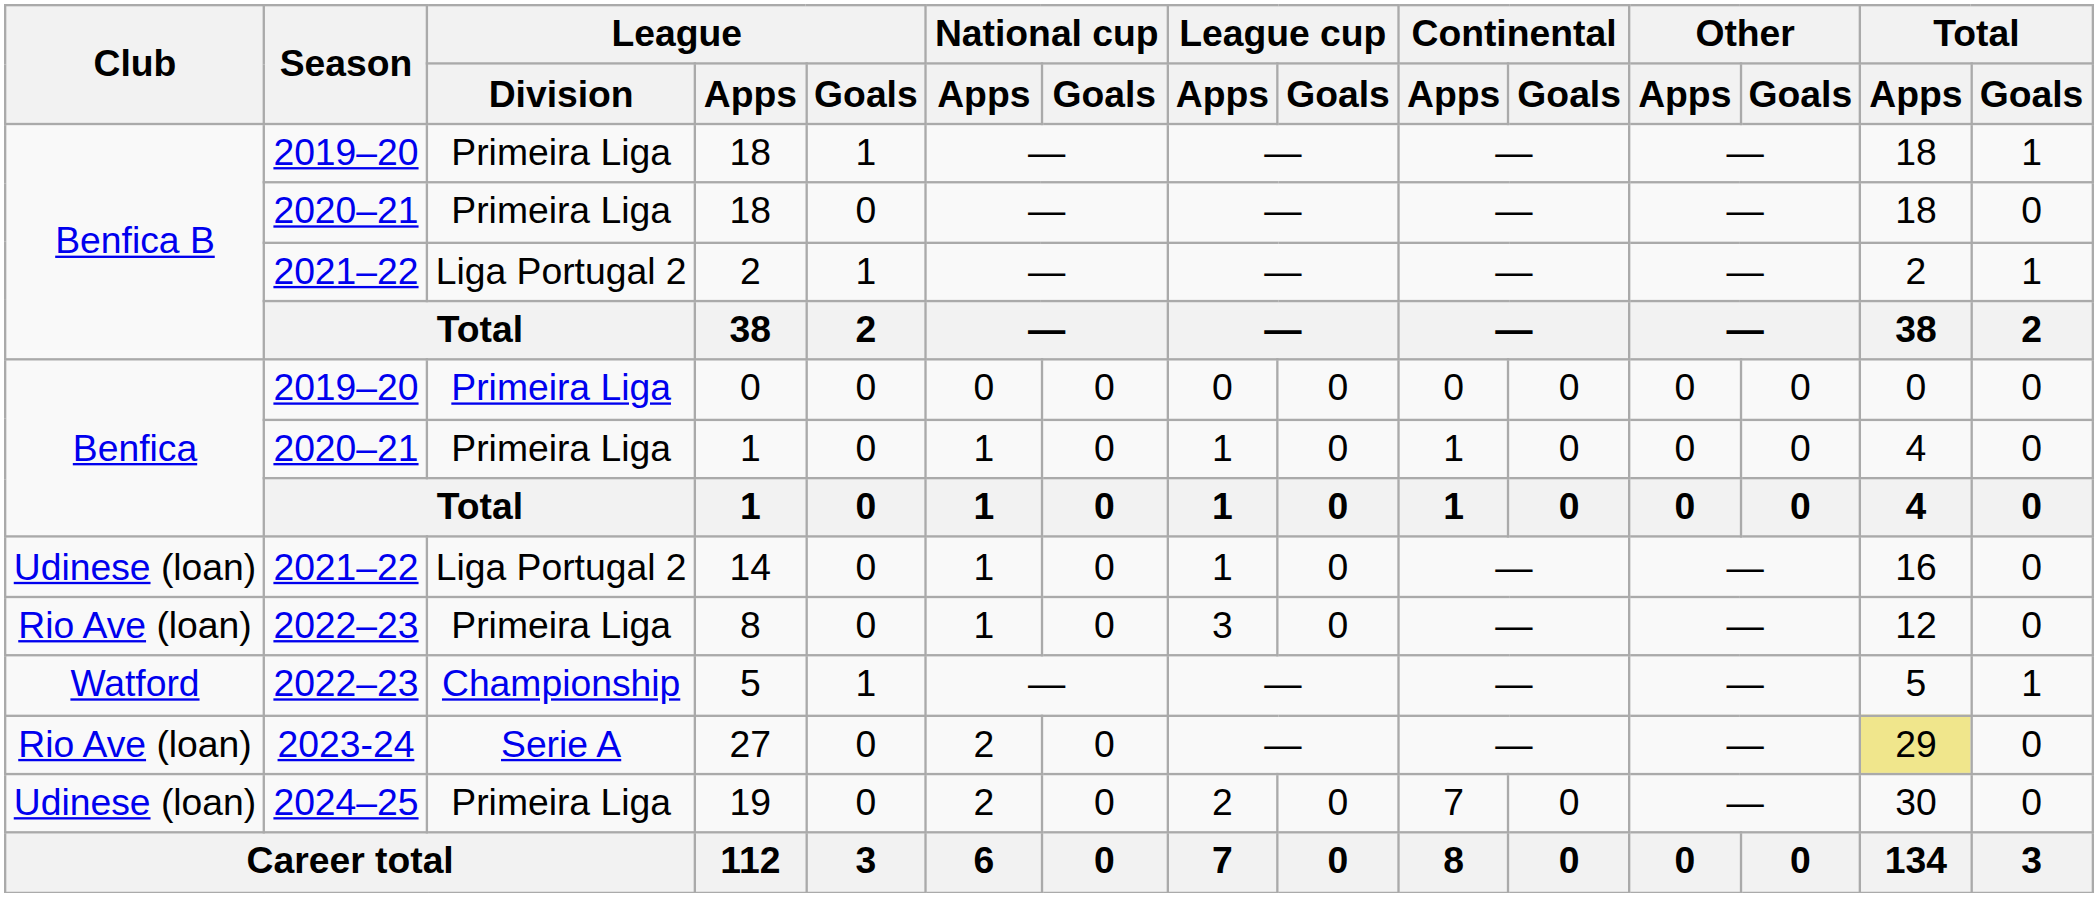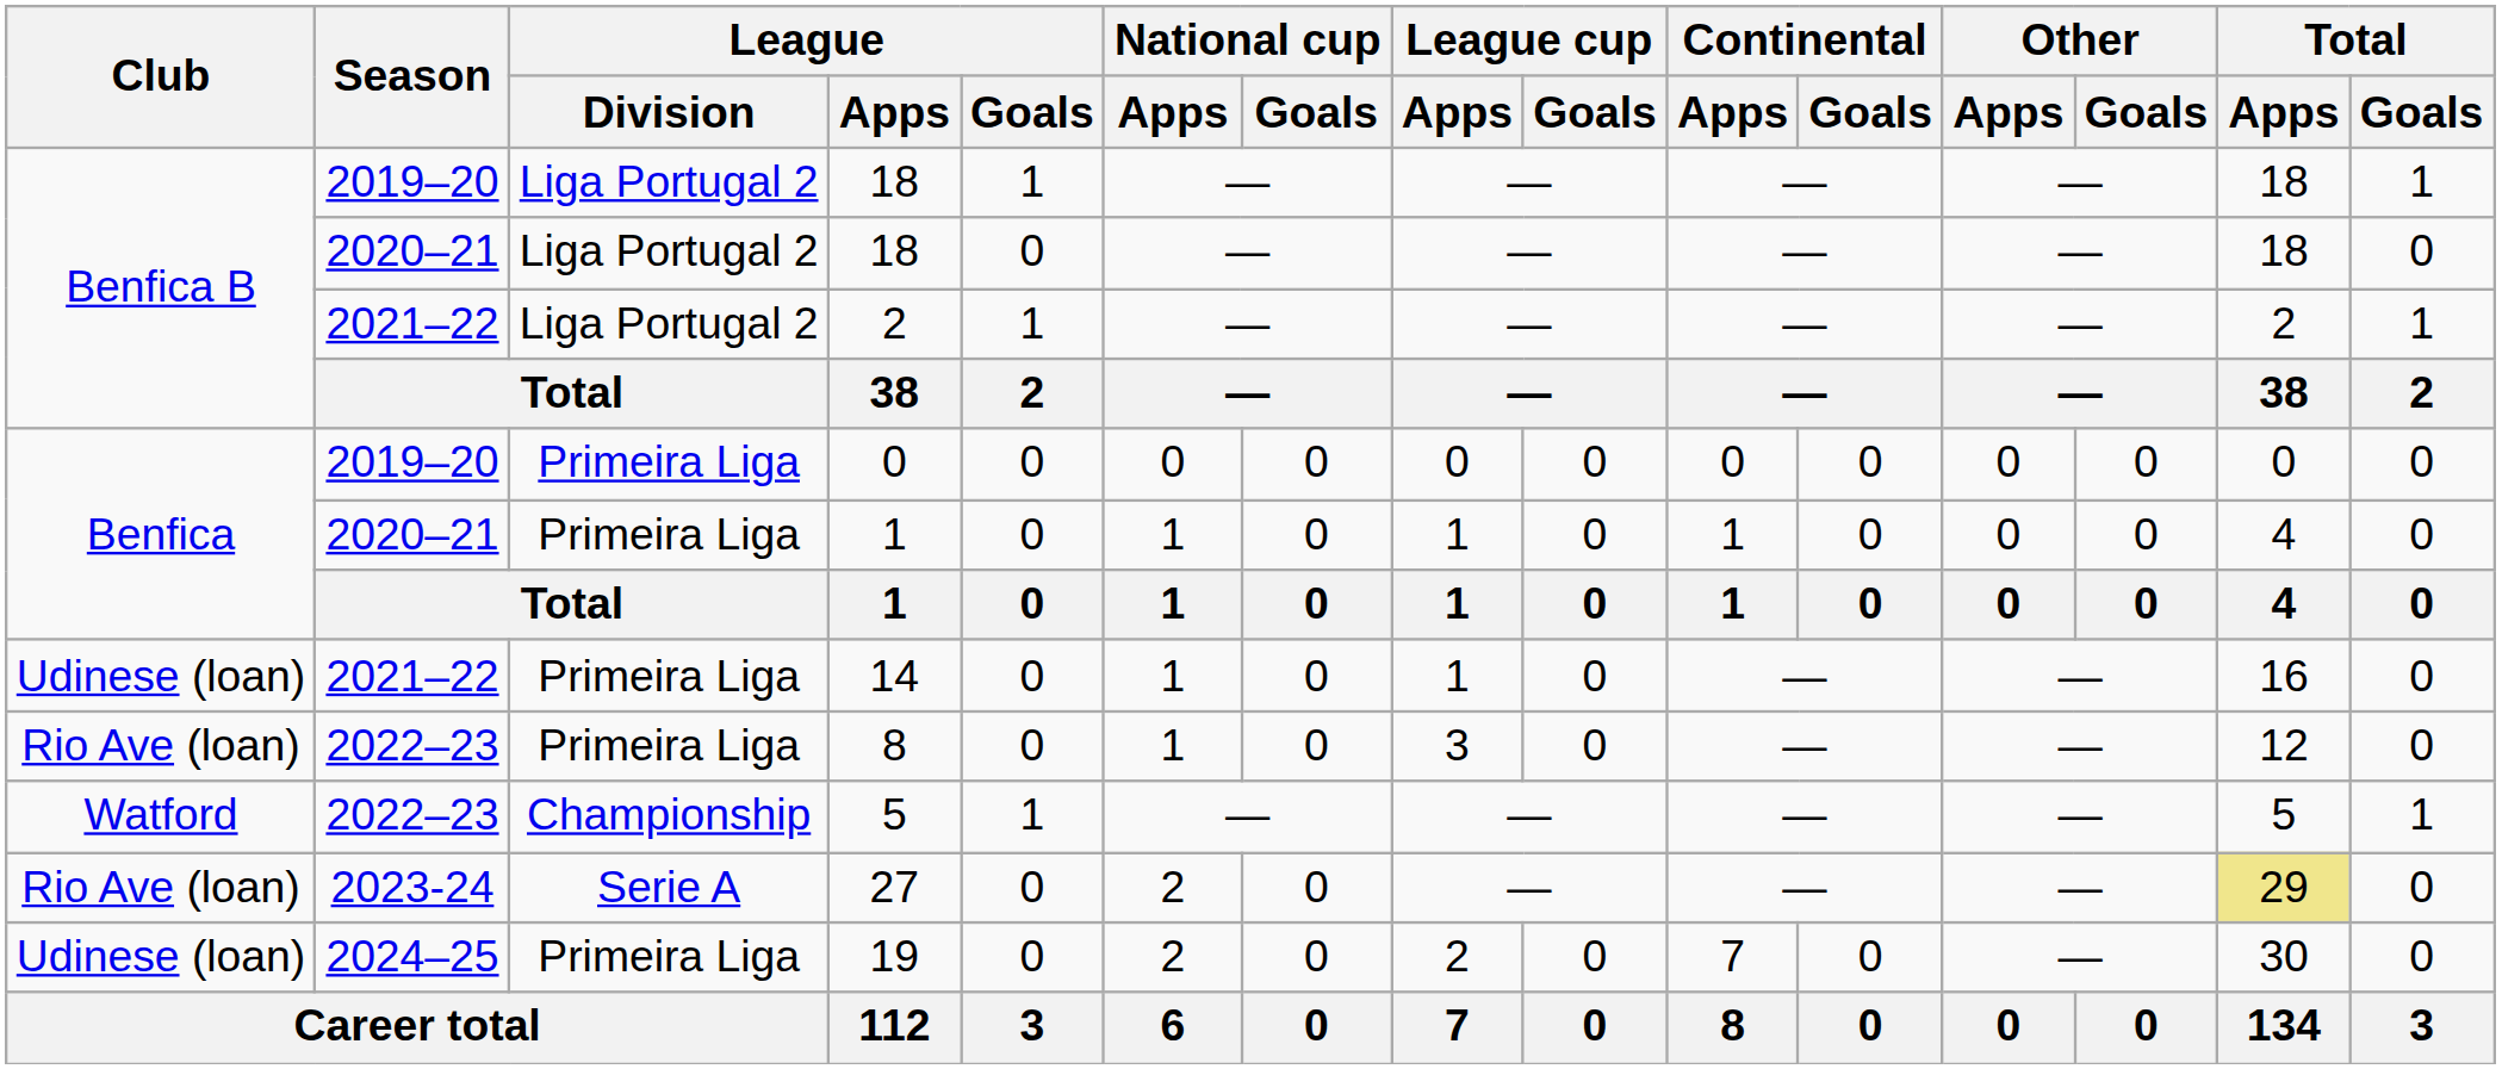2019–20 / 18 | League / Division: Primeira Liga -> Liga Portugal 2
2020–21 / 18 | League / Division: Primeira Liga -> Liga Portugal 2
14 | League / Division: Liga Portugal 2 -> Primeira Liga
